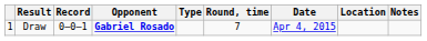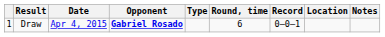columns swapped: Record <-> Date
Draw | Round, time: 7 -> 6
